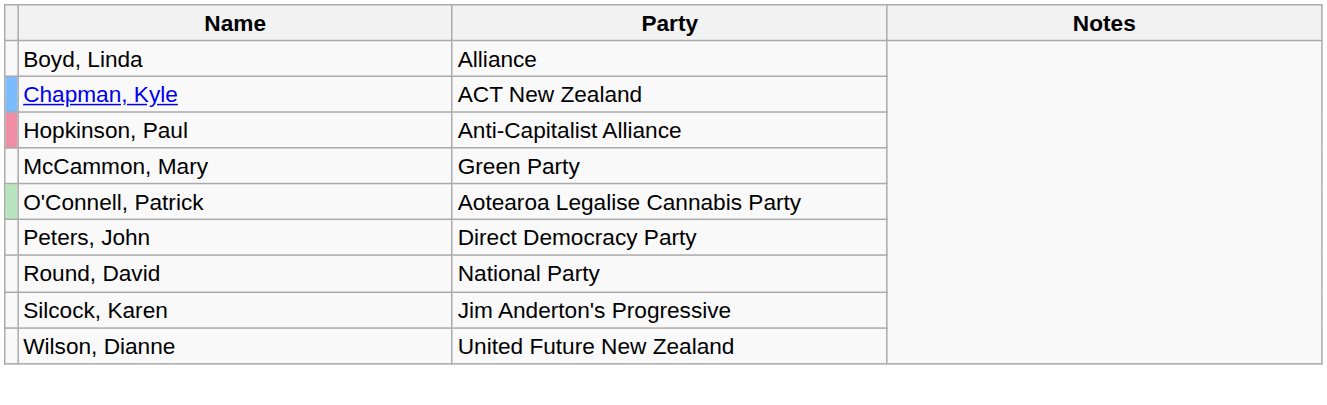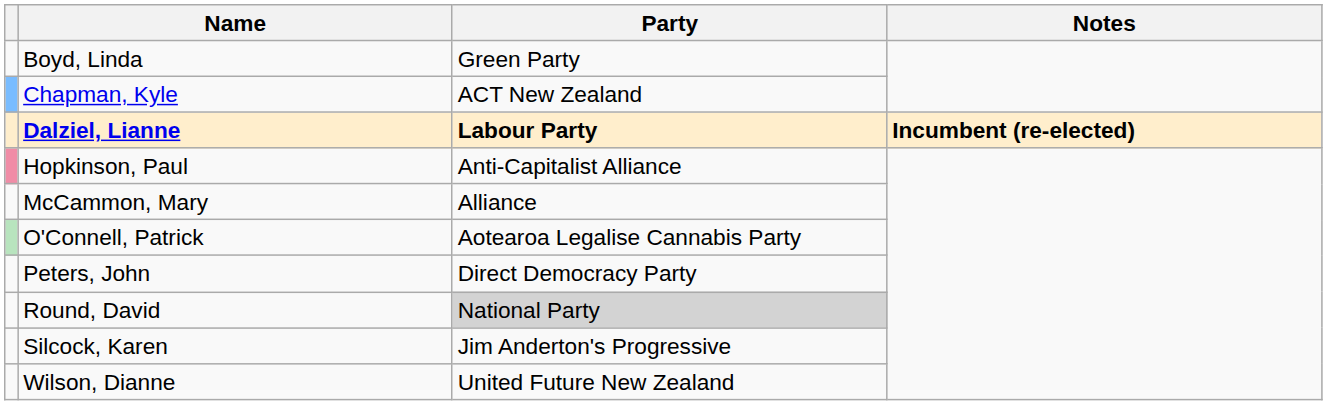Boyd, Linda | Party: Alliance -> Green Party
+ row: Dalziel, Lianne | Labour Party | Incumbent (re-elected)
McCammon, Mary | Party: Green Party -> Alliance
Round, David | Party: no background -> lightgrey background
